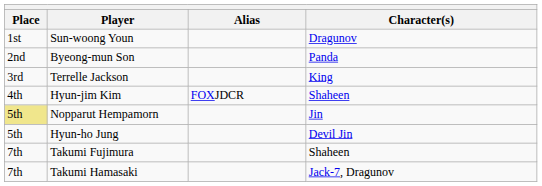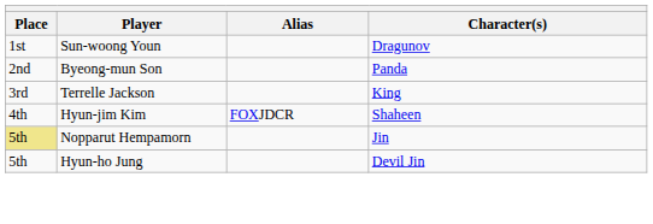- row: 7th | Takumi Fujimura | Shaheen
- row: 7th | Takumi Hamasaki | Jack-7, Dragunov
